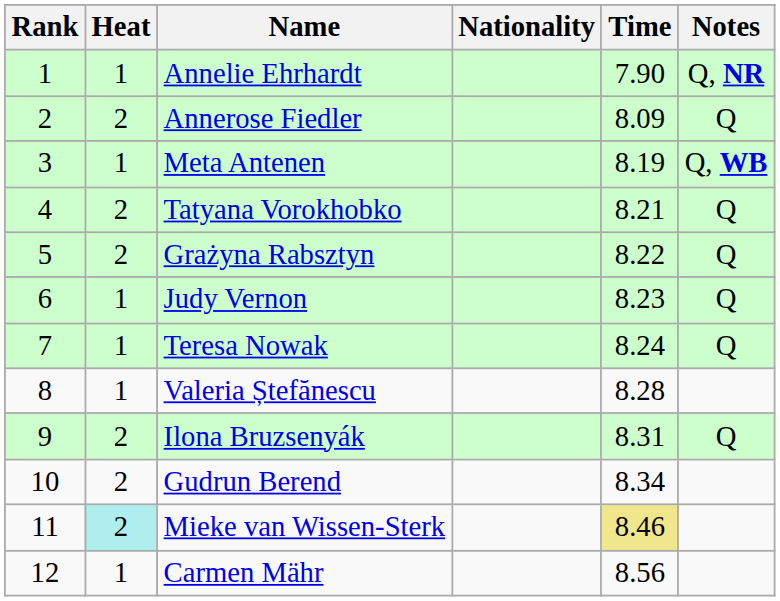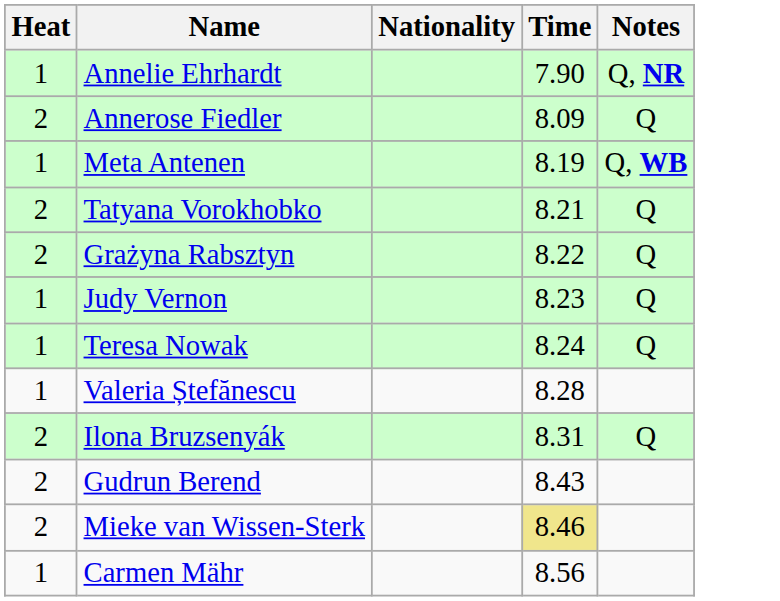- column: Rank | 1 | 2 | 3 | 4 | 5 | 6 | 7 | 8 | 9 | 10 | 11 | 12
Gudrun Berend | Time: 8.34 -> 8.43
Mieke van Wissen-Sterk | Heat: paleturquoise background -> no background
